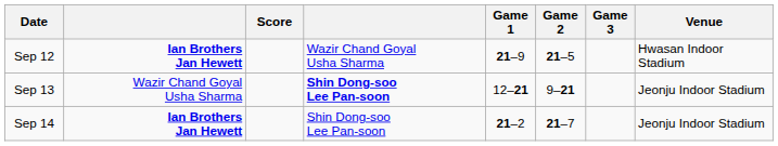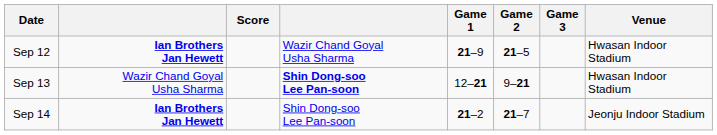Sep 13 | Venue: Jeonju Indoor Stadium -> Hwasan Indoor Stadium
